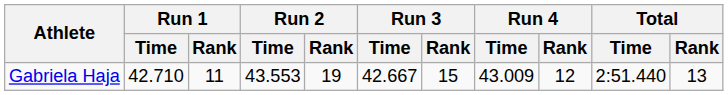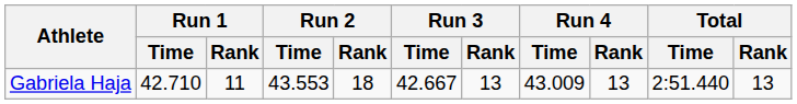Gabriela Haja | Run 2 / Rank: 19 -> 18
Gabriela Haja | Run 3 / Rank: 15 -> 13
Gabriela Haja | Run 4 / Rank: 12 -> 13
